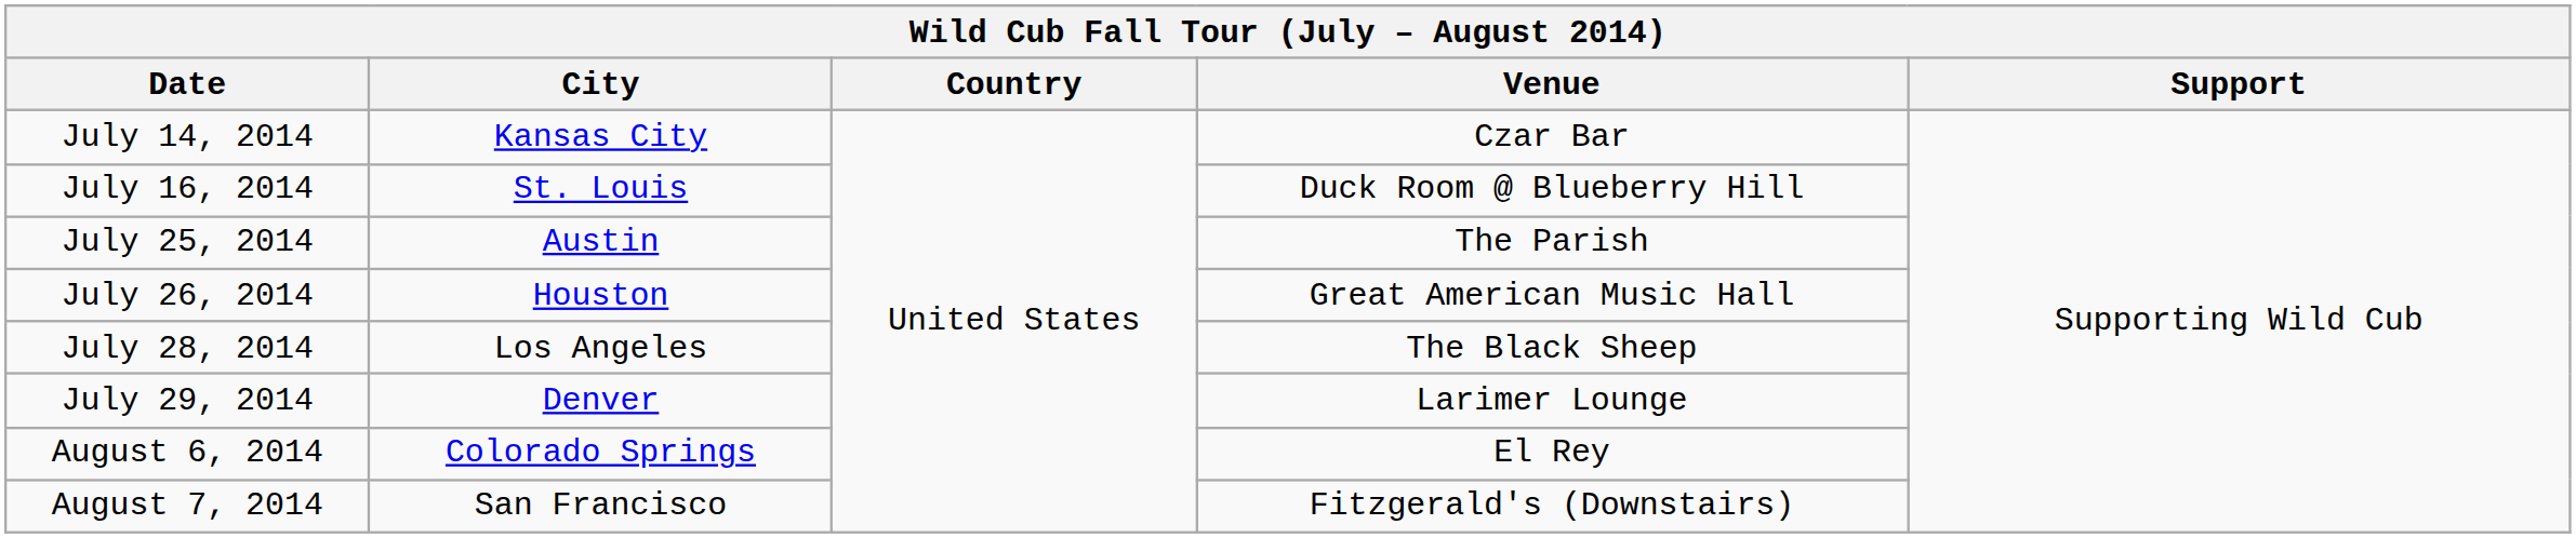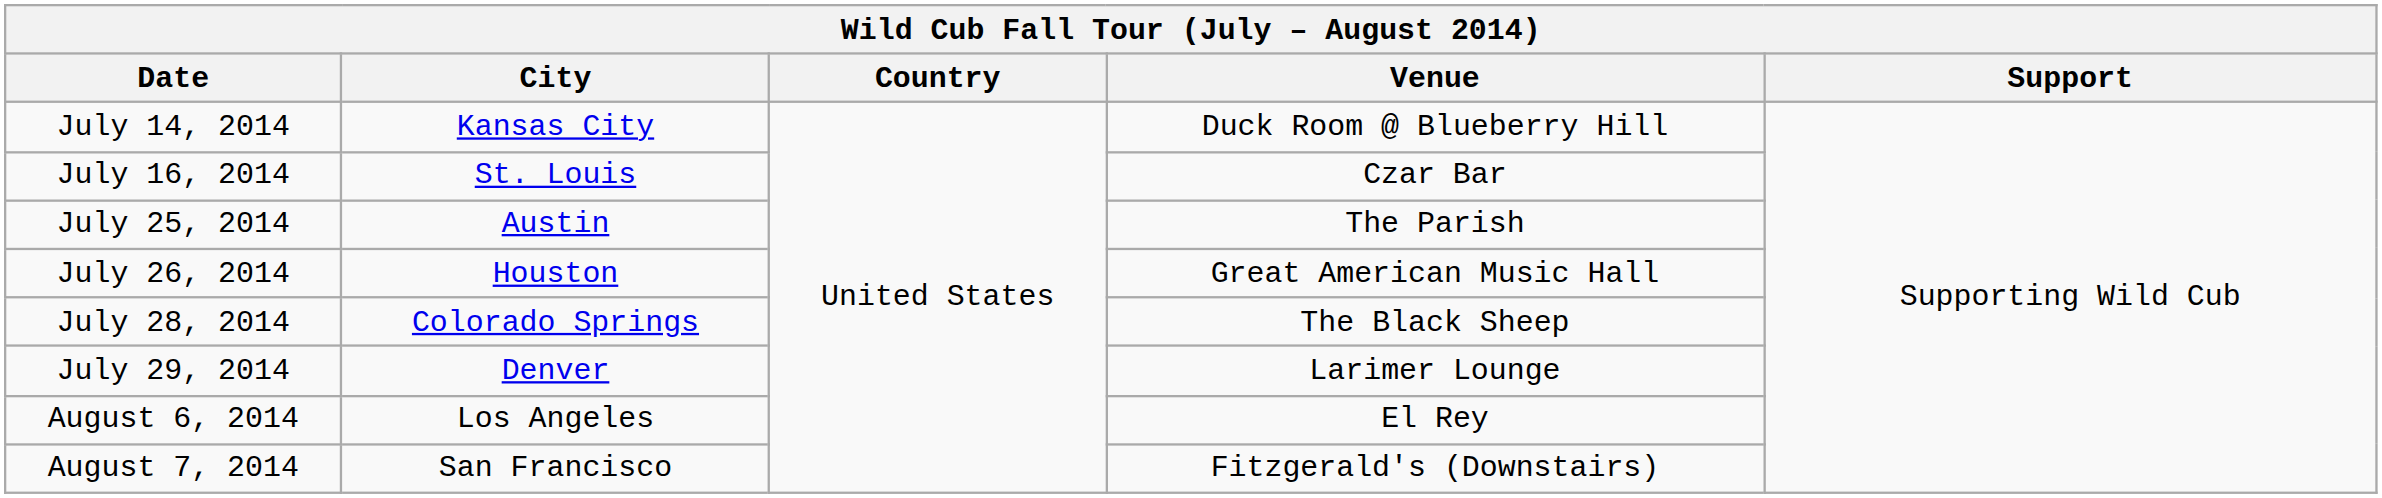July 14, 2014 | Venue: Czar Bar -> Duck Room @ Blueberry Hill
July 16, 2014 | Venue: Duck Room @ Blueberry Hill -> Czar Bar
July 28, 2014 | City: Los Angeles -> Colorado Springs
August 6, 2014 | City: Colorado Springs -> Los Angeles
